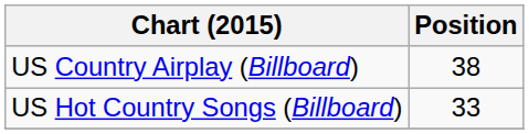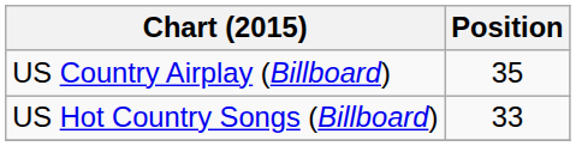US Country Airplay (Billboard) | Position: 38 -> 35
